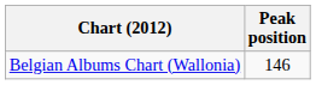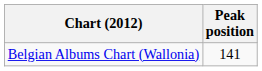Belgian Albums Chart (Wallonia) | Peak position: 146 -> 141
